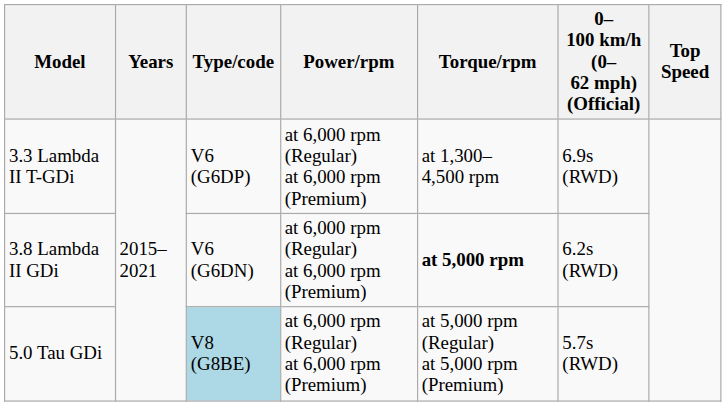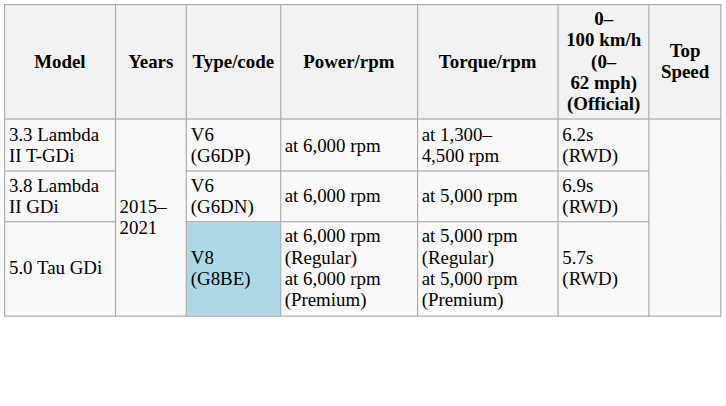3.3 Lambda II T-GDi | Power/rpm: at 6,000 rpm (Regular) at 6,000 rpm (Premium) -> at 6,000 rpm
3.3 Lambda II T-GDi | 0–100 km/h (0–62 mph) (Official): 6.9s (RWD) -> 6.2s (RWD)
3.8 Lambda II GDi | Power/rpm: at 6,000 rpm (Regular) at 6,000 rpm (Premium) -> at 6,000 rpm
3.8 Lambda II GDi | Torque/rpm: bold -> normal
3.8 Lambda II GDi | 0–100 km/h (0–62 mph) (Official): 6.2s (RWD) -> 6.9s (RWD)
